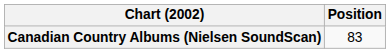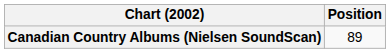Canadian Country Albums (Nielsen SoundScan) | Position: 83 -> 89
